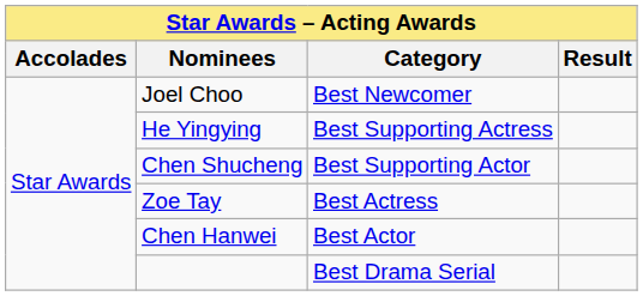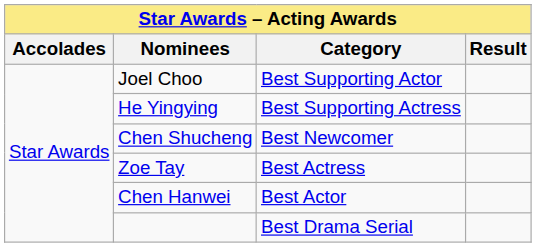Joel Choo | Category: Best Newcomer -> Best Supporting Actor
Chen Shucheng | Category: Best Supporting Actor -> Best Newcomer
